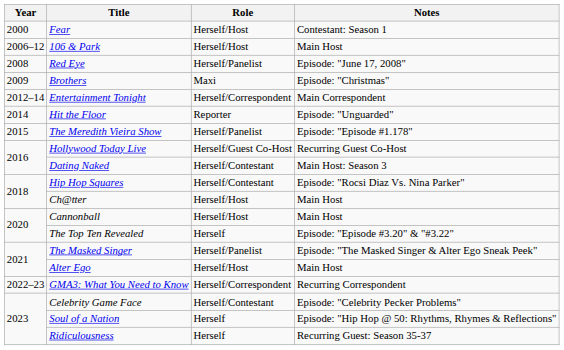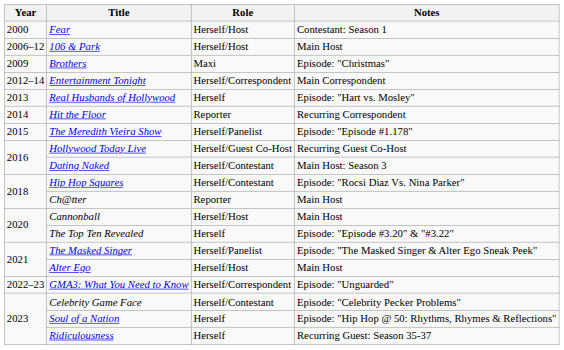- row: 2008 | Red Eye | Herself/Panelist | Episode: "June 17, 2008"
+ row: 2013 | Real Husbands of Hollywood | Herself | Episode: "Hart vs. Mosley"
Hit the Floor | Notes: Episode: "Unguarded" -> Recurring Correspondent
Ch@tter | Role: Herself/Host -> Reporter
GMA3: What You Need to Know | Notes: Recurring Correspondent -> Episode: "Unguarded"
